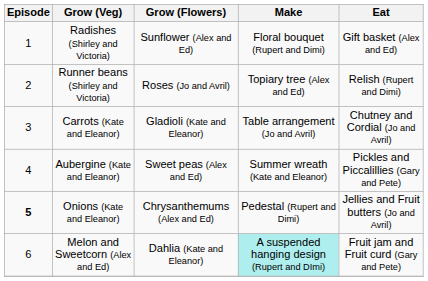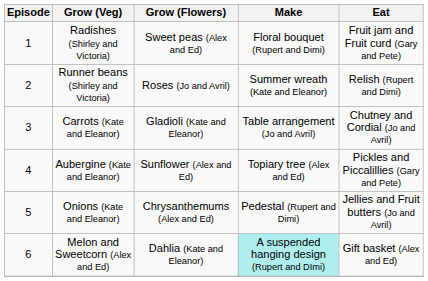Radishes (Shirley and Victoria) | Grow (Flowers): Sunflower (Alex and Ed) -> Sweet peas (Alex and Ed)
Radishes (Shirley and Victoria) | Eat: Gift basket (Alex and Ed) -> Fruit jam and Fruit curd (Gary and Pete)
Runner beans (Shirley and Victoria) | Make: Topiary tree (Alex and Ed) -> Summer wreath (Kate and Eleanor)
Aubergine (Kate and Eleanor) | Grow (Flowers): Sweet peas (Alex and Ed) -> Sunflower (Alex and Ed)
Aubergine (Kate and Eleanor) | Make: Summer wreath (Kate and Eleanor) -> Topiary tree (Alex and Ed)
Onions (Kate and Eleanor) | Episode: bold -> normal
Melon and Sweetcorn (Alex and Ed) | Eat: Fruit jam and Fruit curd (Gary and Pete) -> Gift basket (Alex and Ed)
